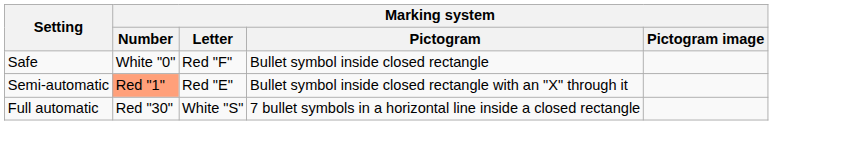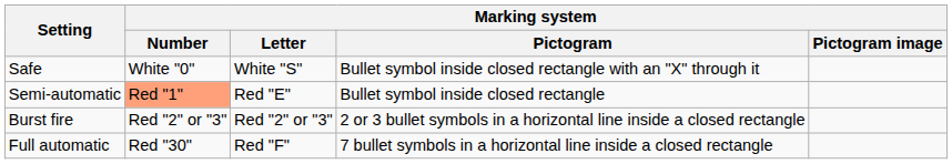Safe | Marking system / Letter: Red "F" -> White "S"
Safe | Marking system / Pictogram: Bullet symbol inside closed rectangle -> Bullet symbol inside closed rectangle with an "X" through it
Semi-automatic | Marking system / Pictogram: Bullet symbol inside closed rectangle with an "X" through it -> Bullet symbol inside closed rectangle
+ row: Burst fire | Red "2" or "3" | Red "2" or "3" | 2 or 3 bullet symbols in a horizontal line inside a closed rectangle
Full automatic | Marking system / Letter: White "S" -> Red "F"
